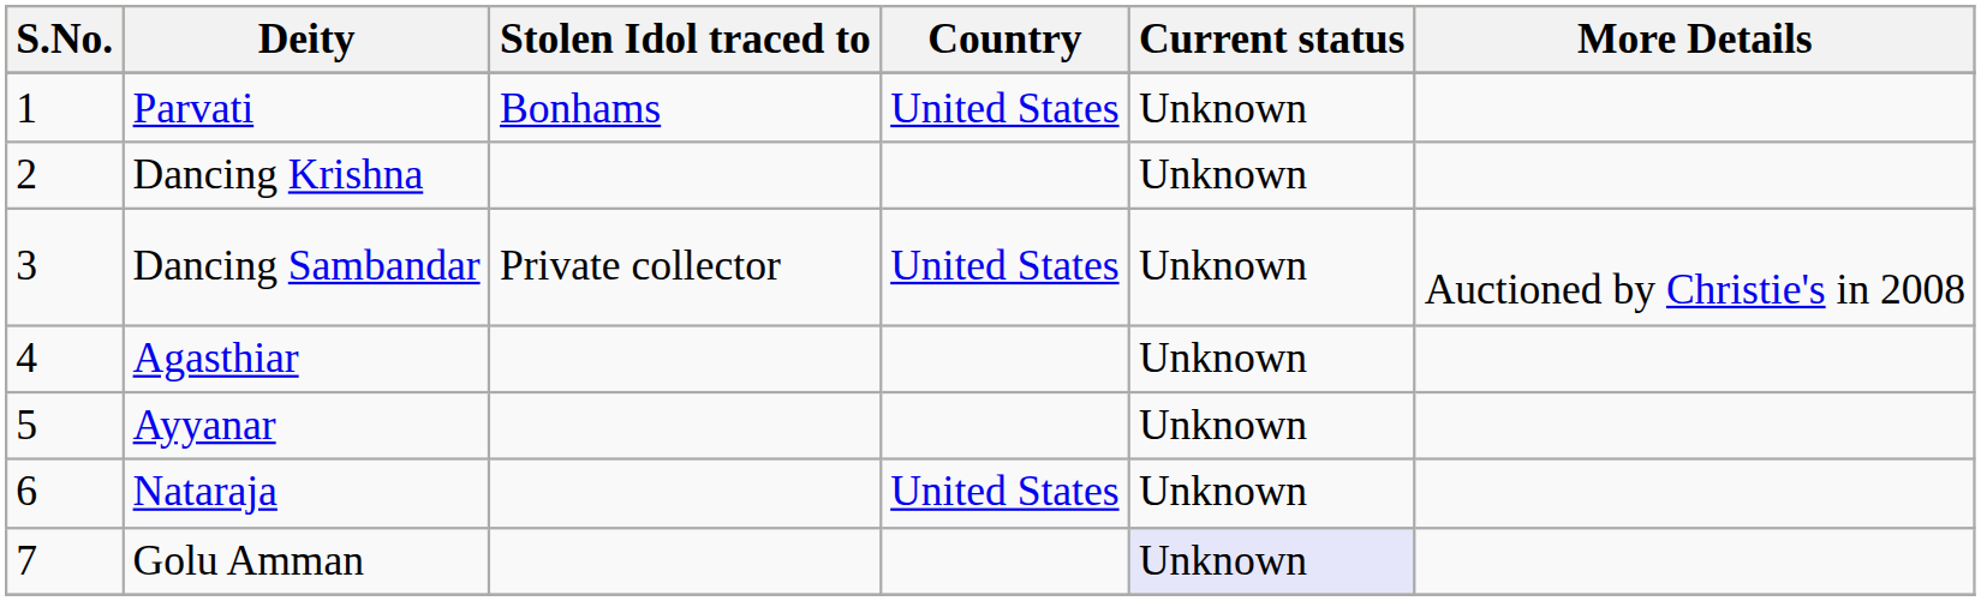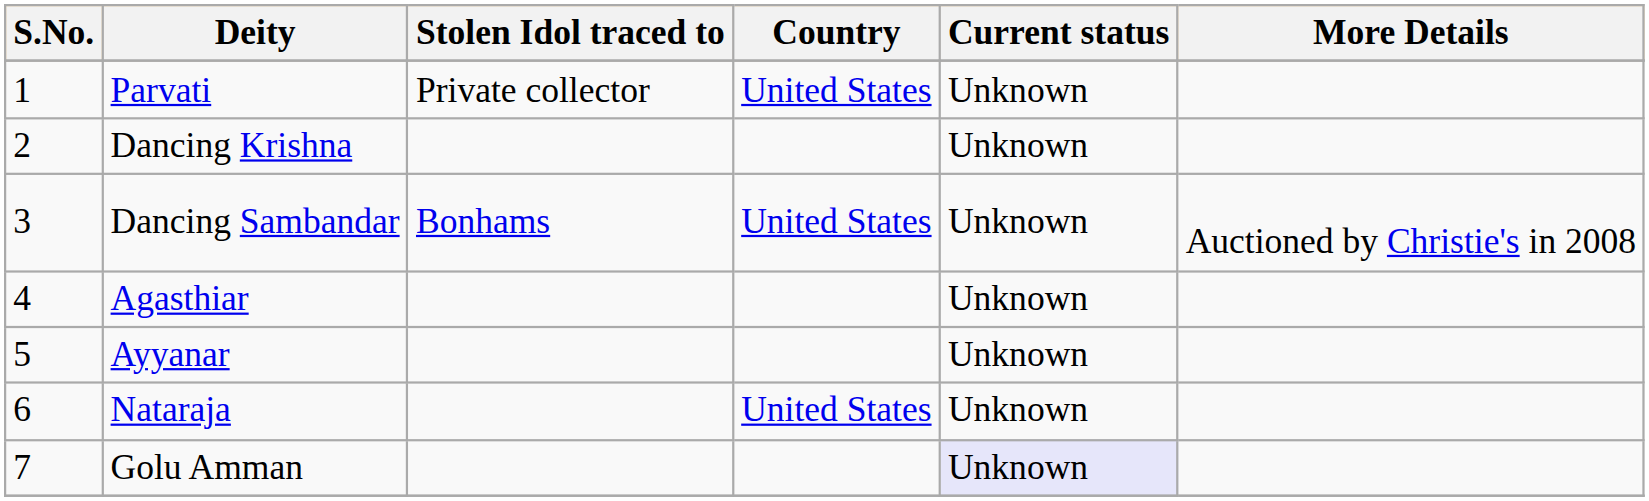Parvati | Stolen Idol traced to: Bonhams -> Private collector
Dancing Sambandar | Stolen Idol traced to: Private collector -> Bonhams
